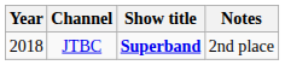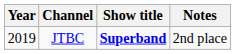JTBC | Year: 2018 -> 2019
